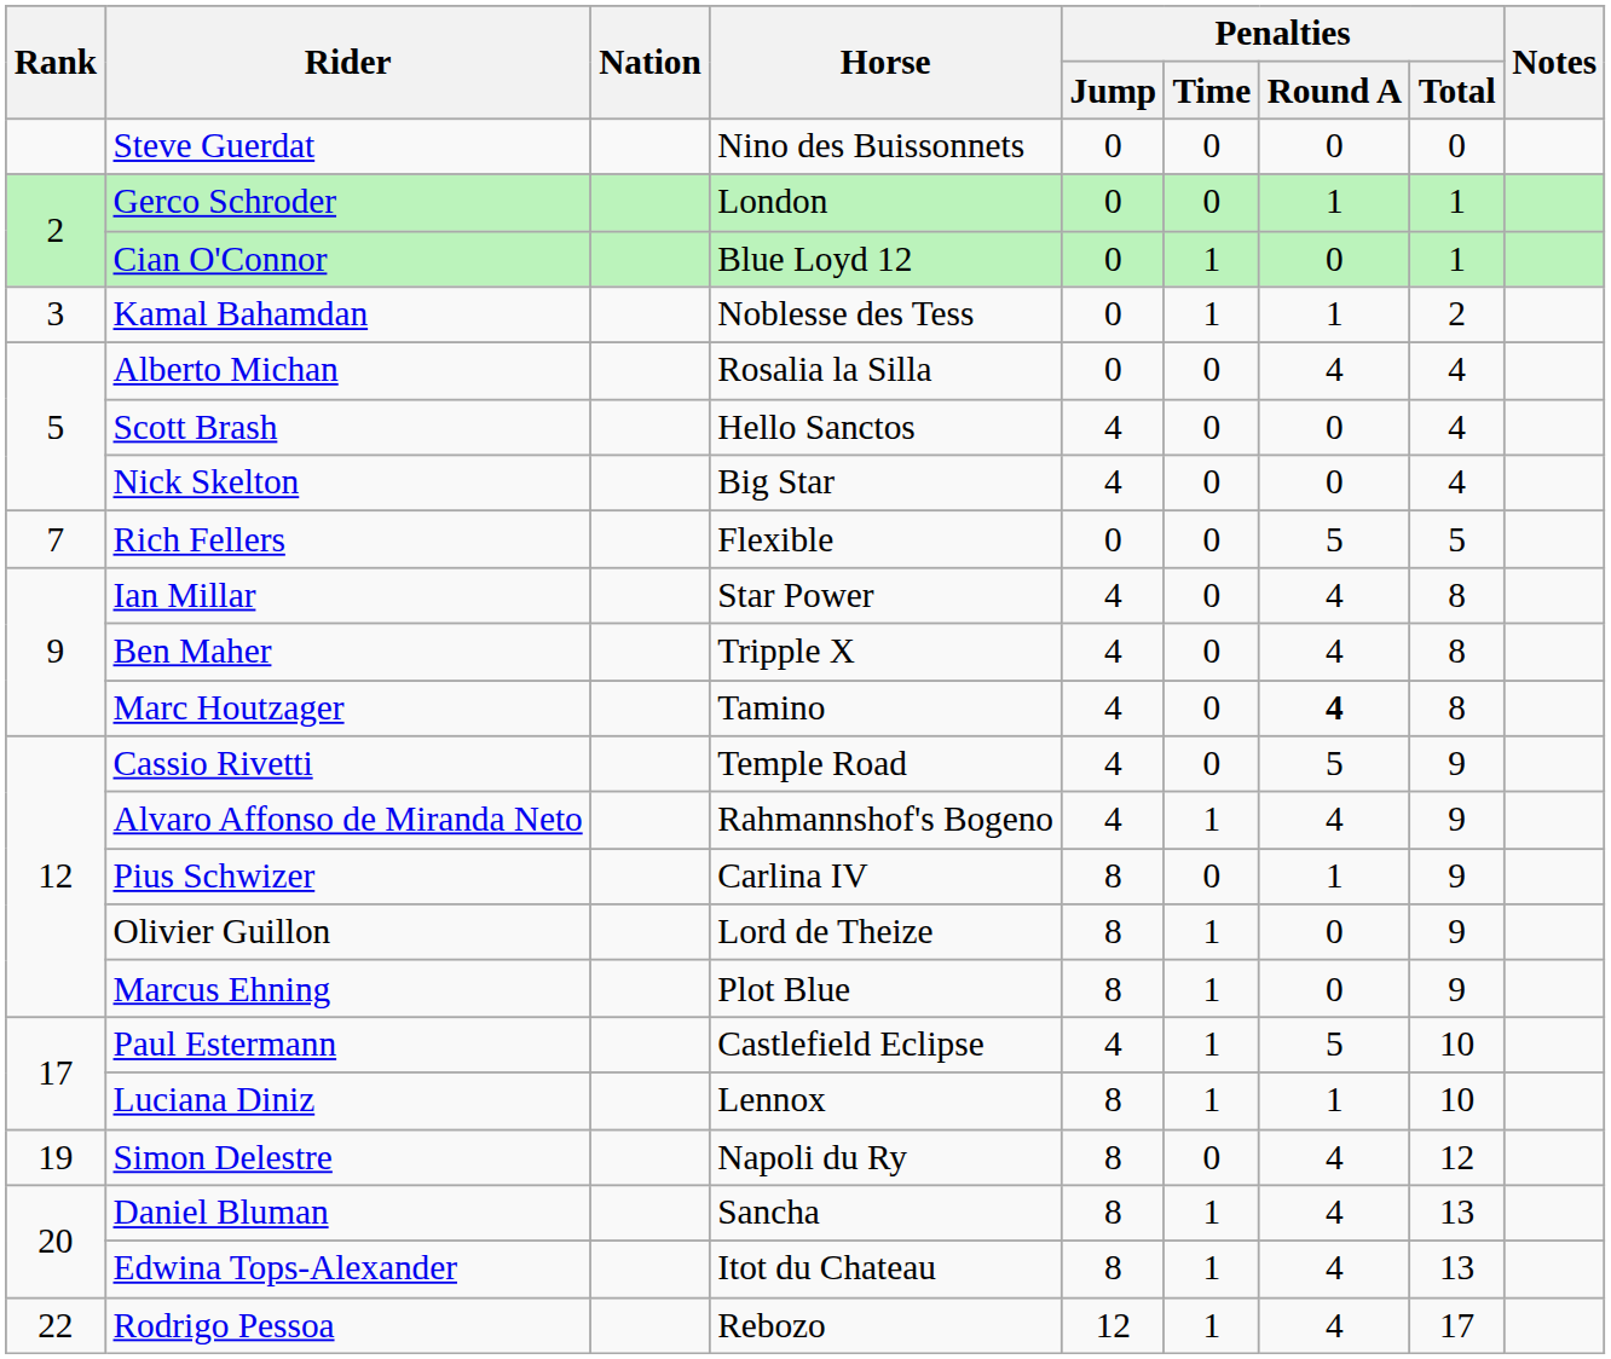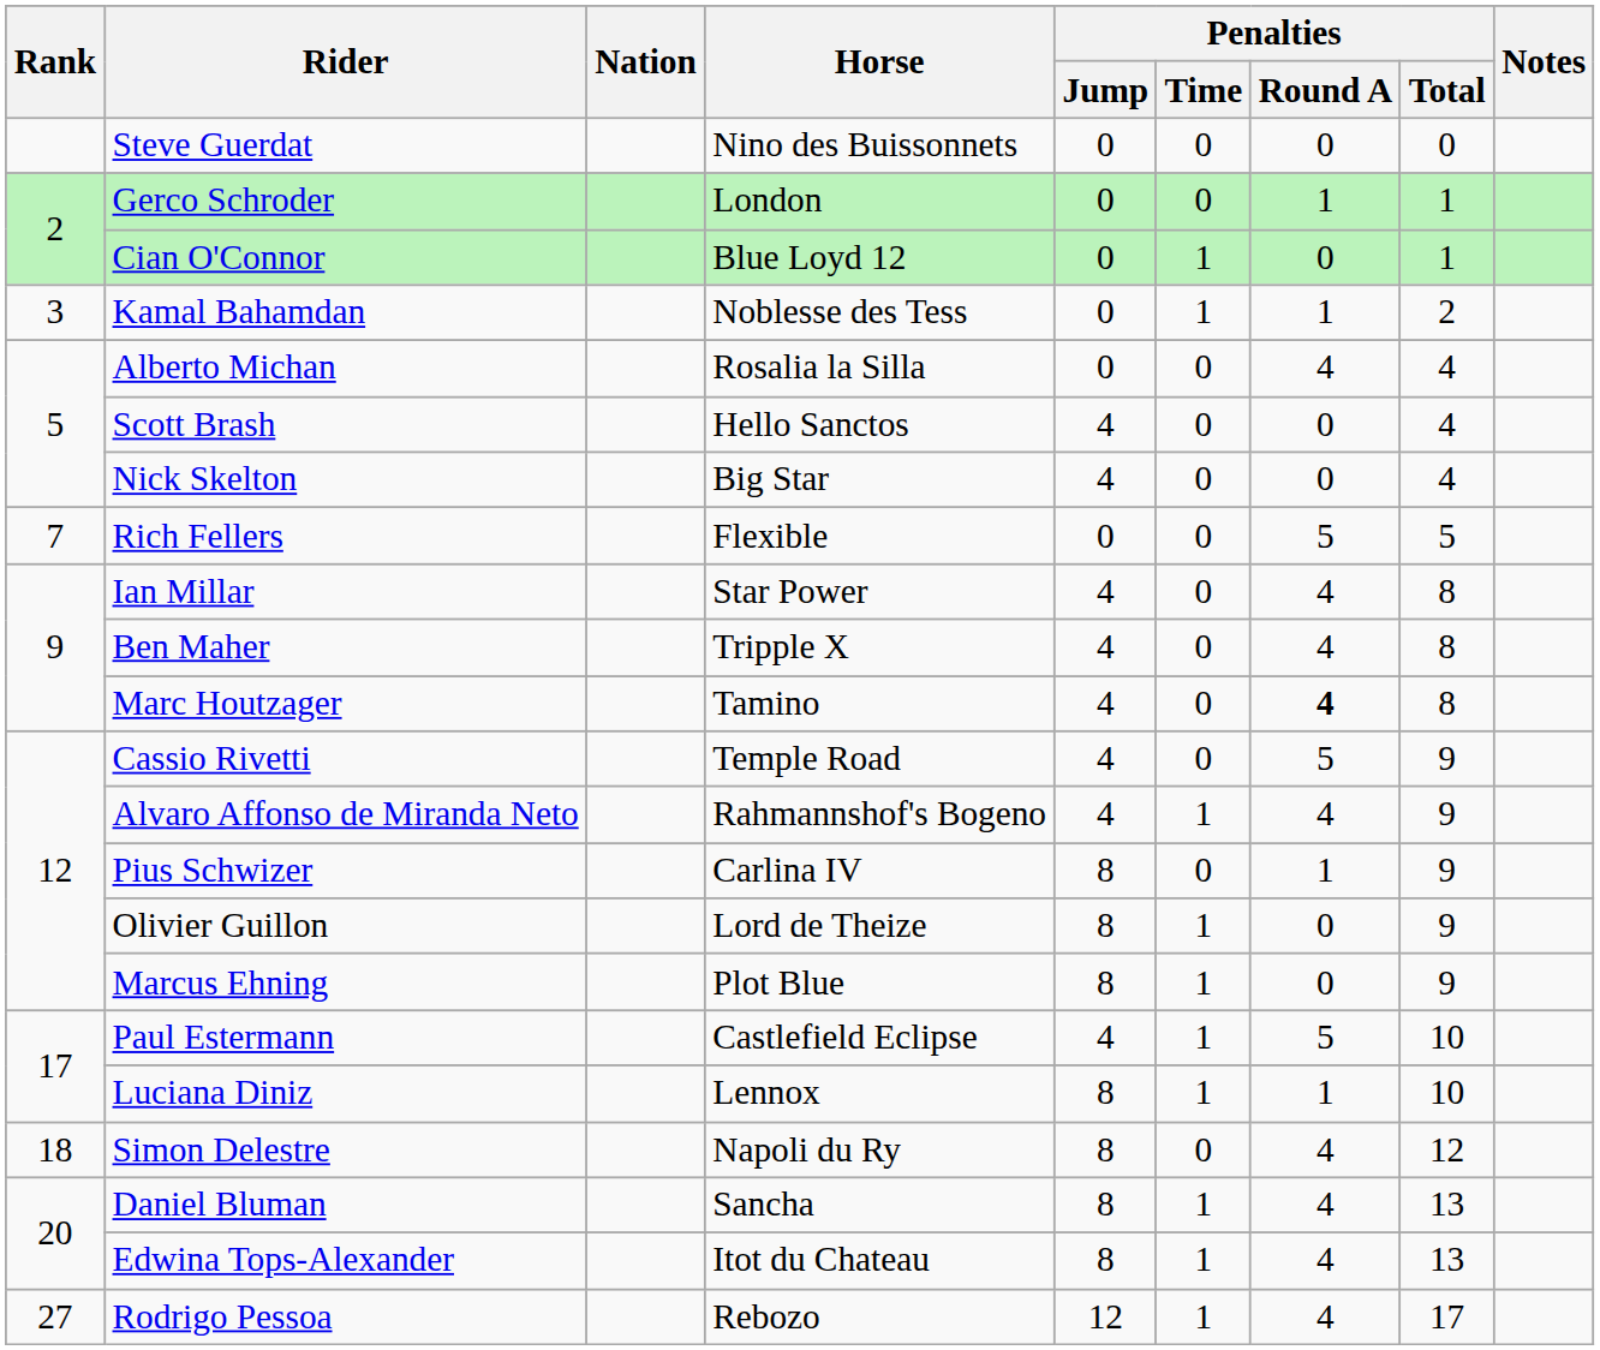Simon Delestre | Rank: 19 -> 18
Rodrigo Pessoa | Rank: 22 -> 27
